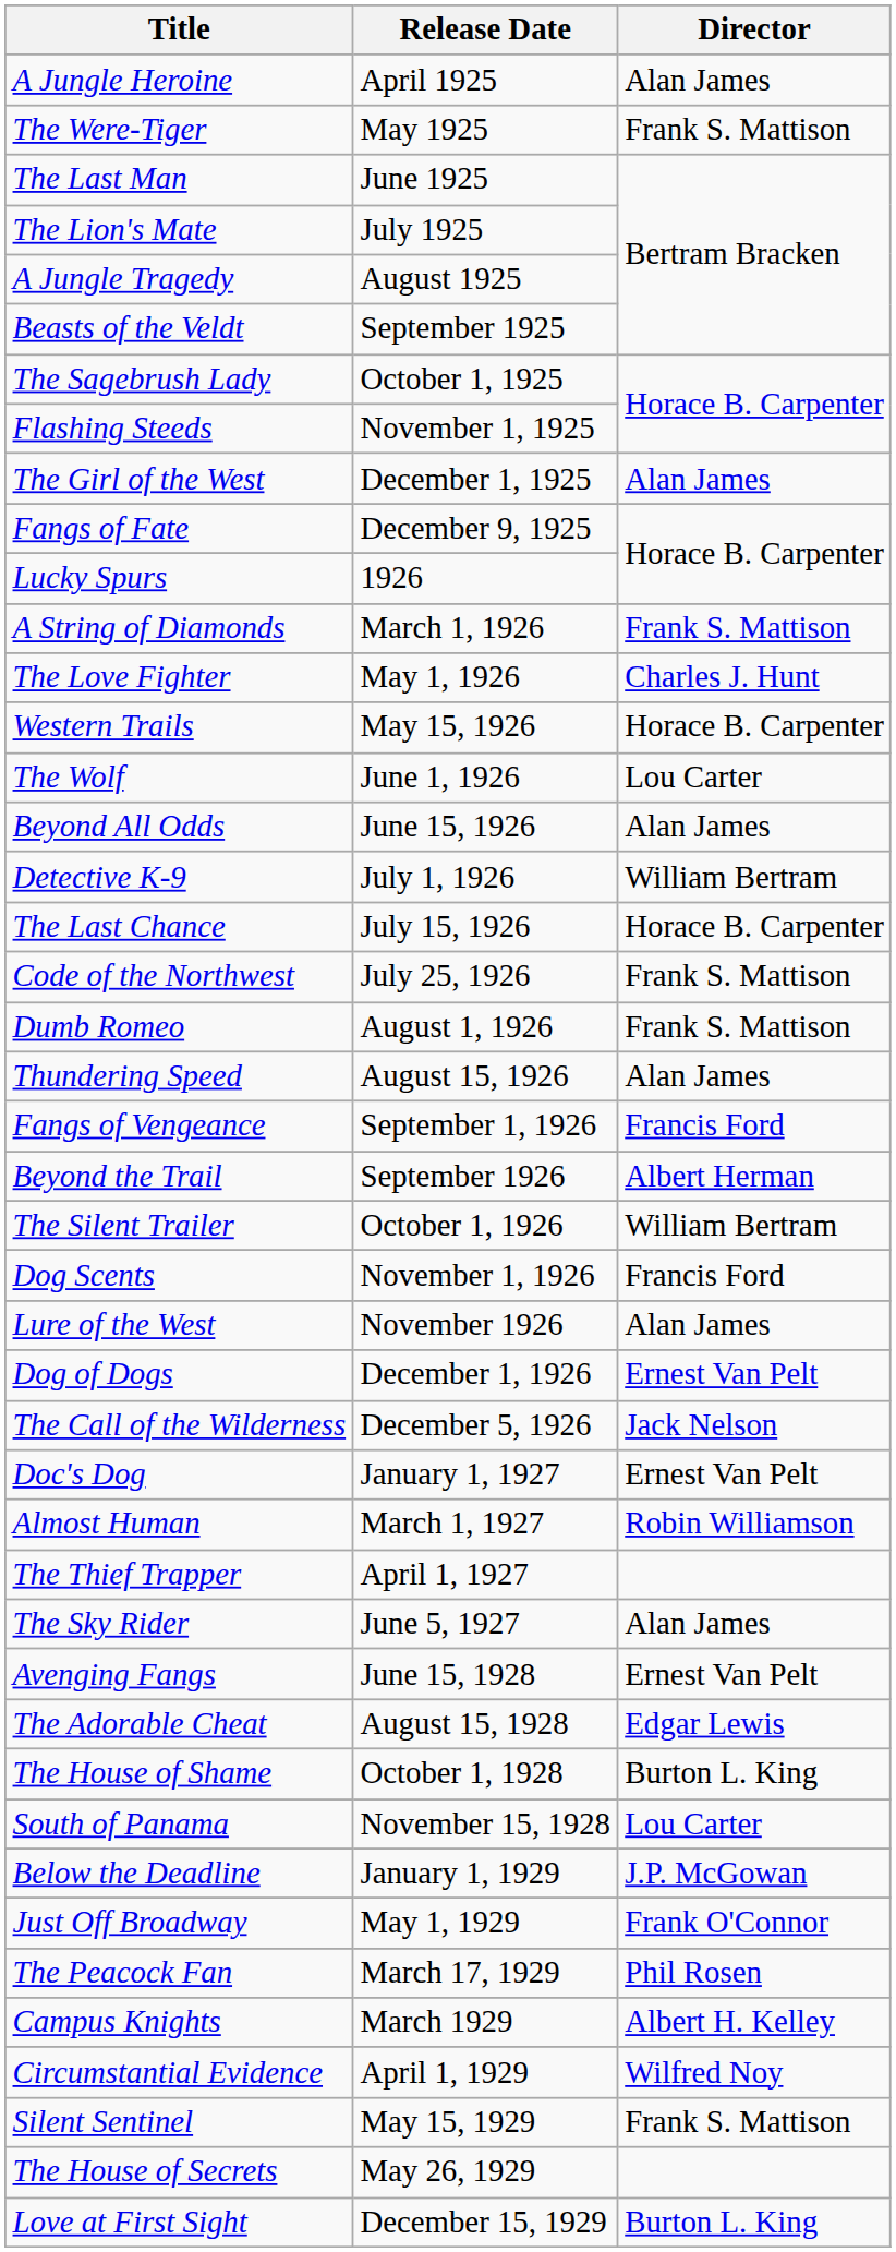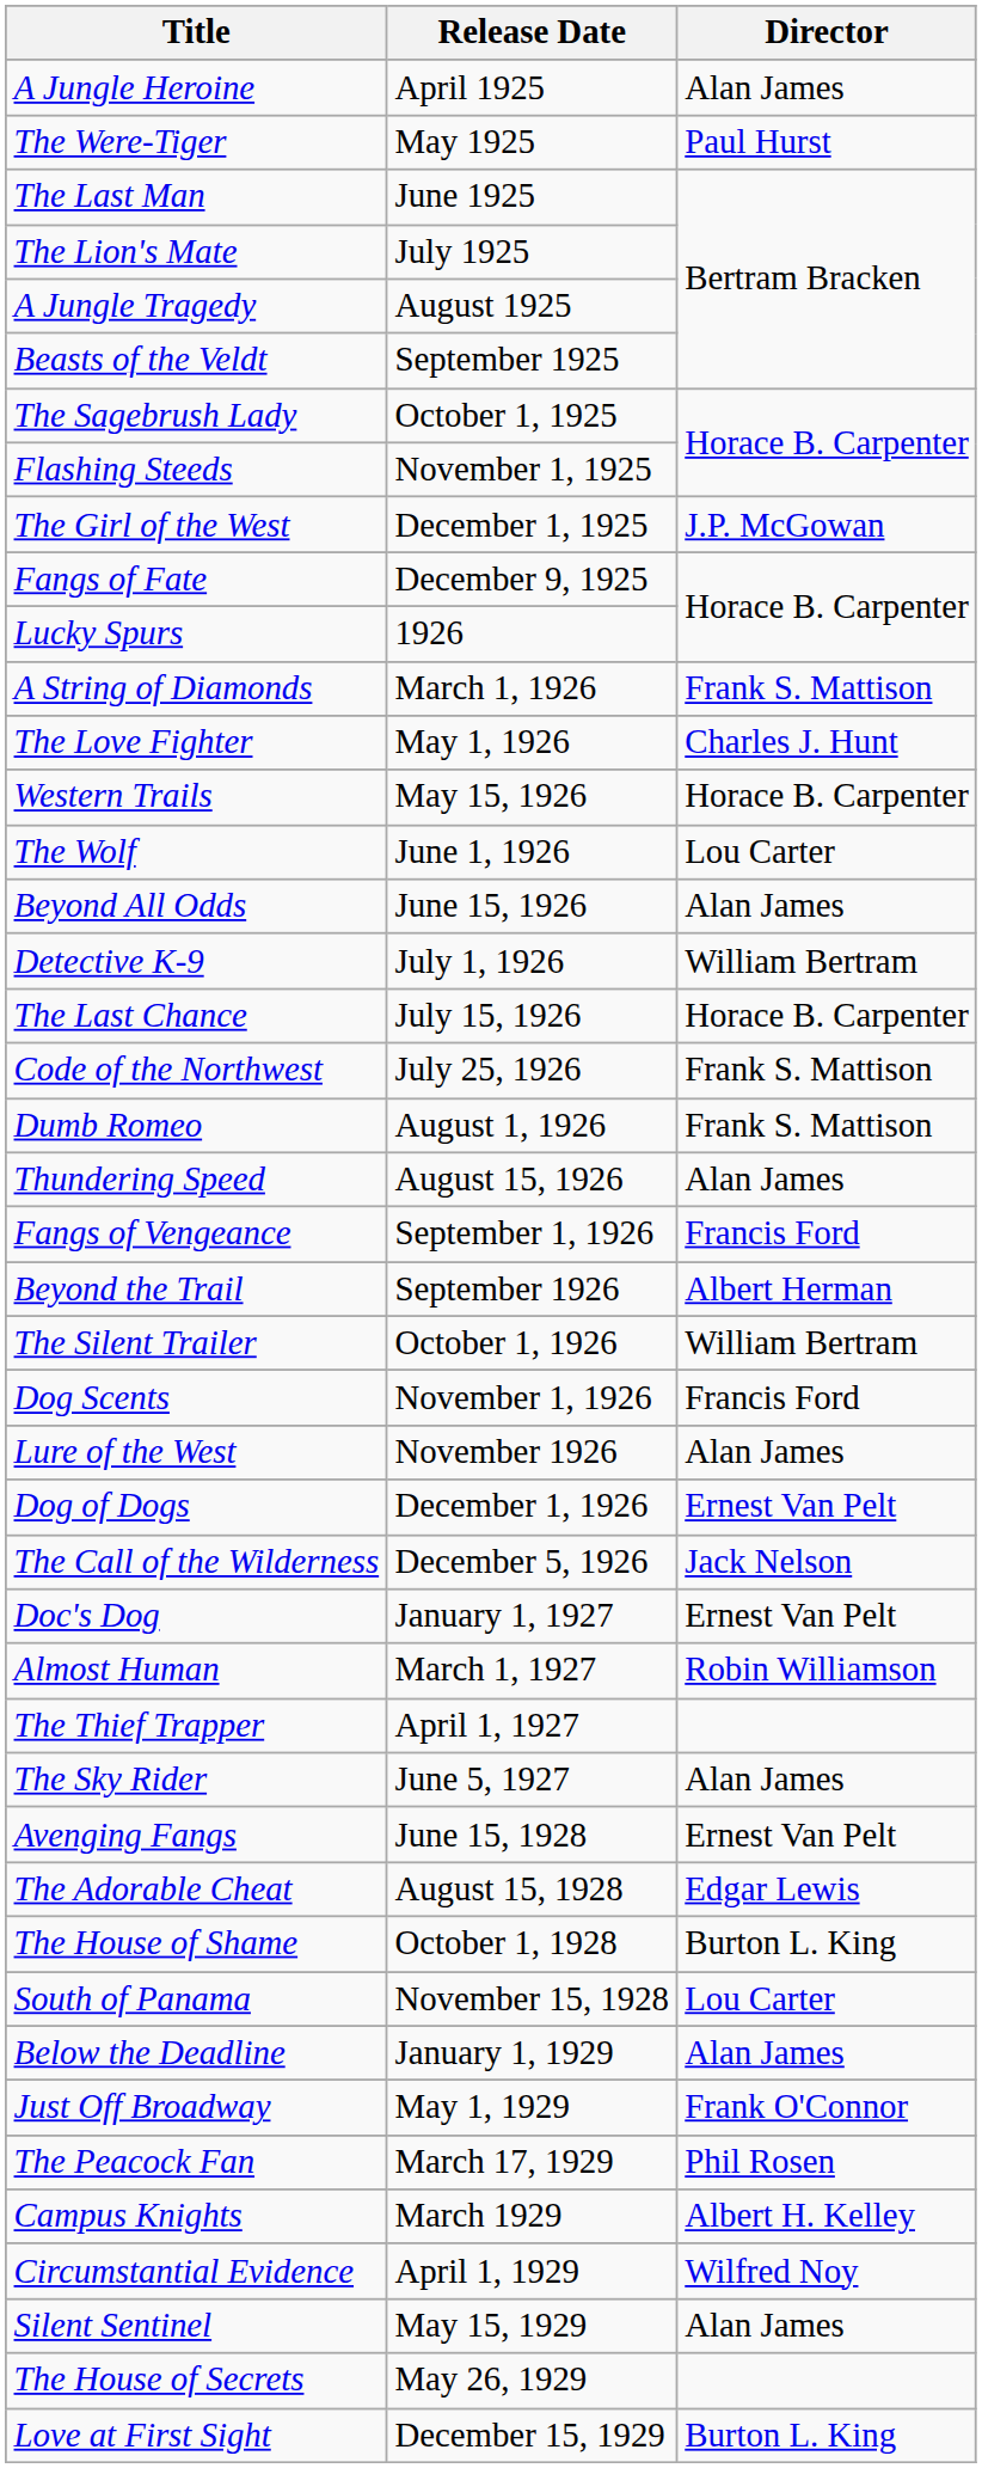The Were-Tiger | Director: Frank S. Mattison -> Paul Hurst
The Girl of the West | Director: Alan James -> J.P. McGowan
Below the Deadline | Director: J.P. McGowan -> Alan James
Silent Sentinel | Director: Frank S. Mattison -> Alan James
